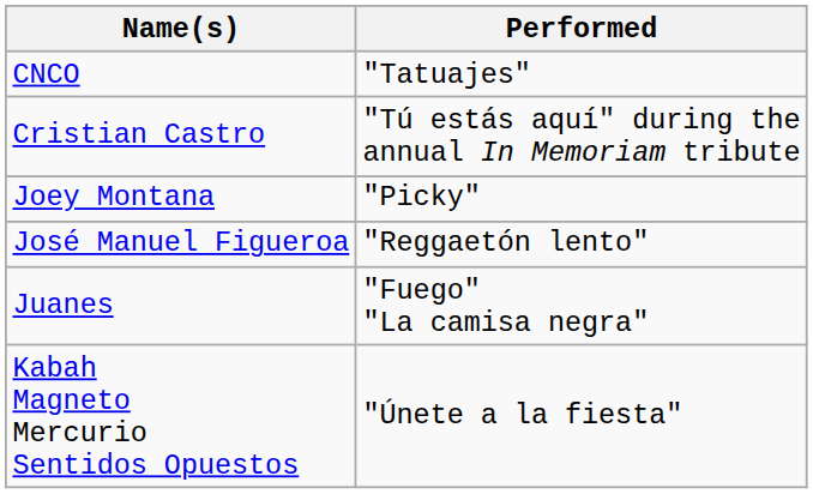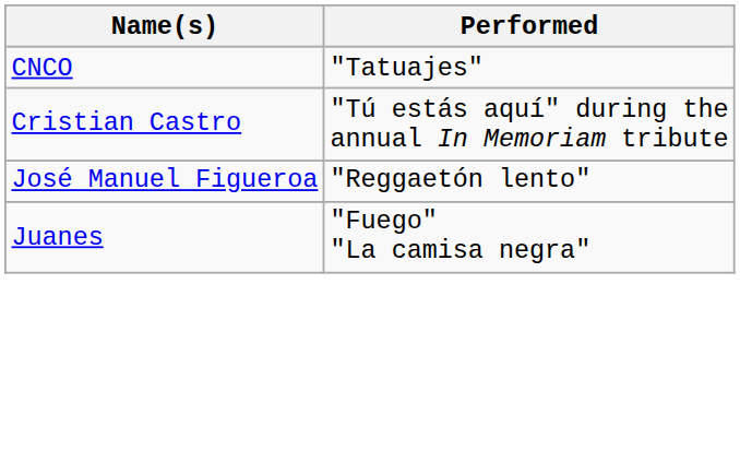- row: Joey Montana | "Picky"
- row: Kabah Magneto Mercurio Sentidos Opuestos | "Únete a la fiesta"
